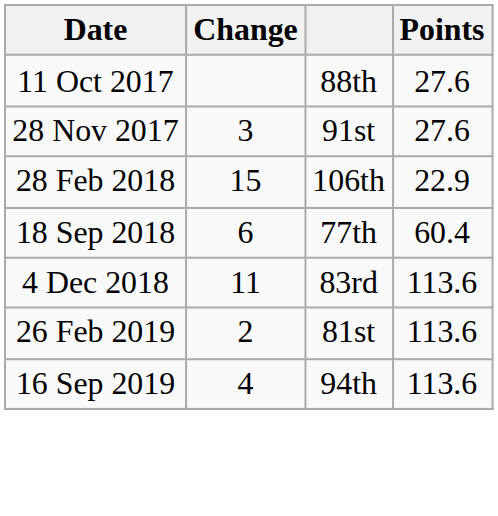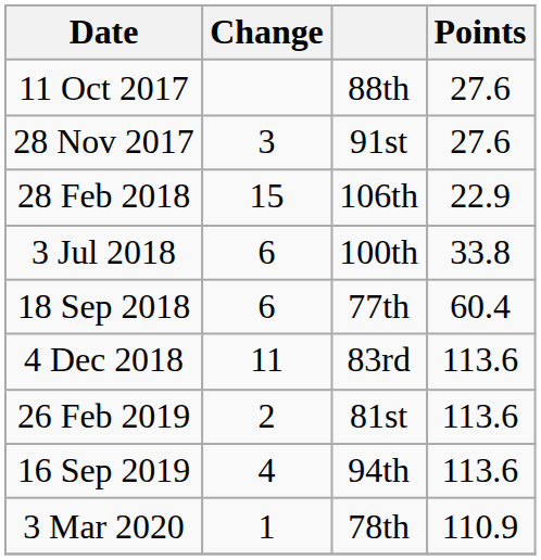+ row: 3 Jul 2018 | 6 | 100th | 33.8
+ row: 3 Mar 2020 | 1 | 78th | 110.9
